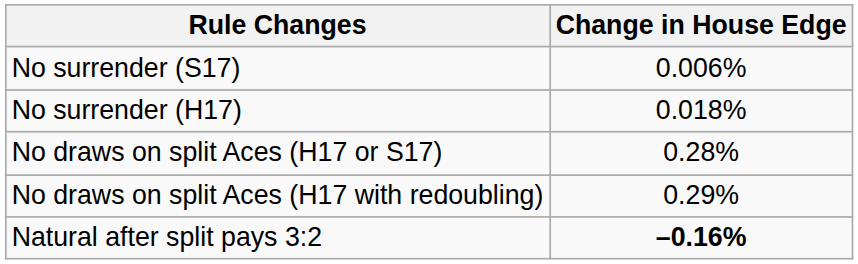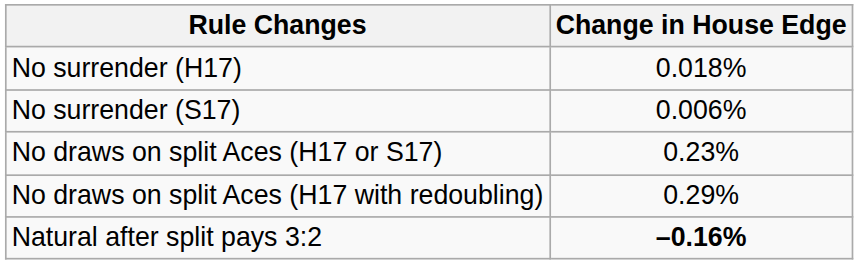rows swapped: No surrender (H17) <-> No surrender (S17)
No draws on split Aces (H17 or S17) | Change in House Edge: 0.28% -> 0.23%
